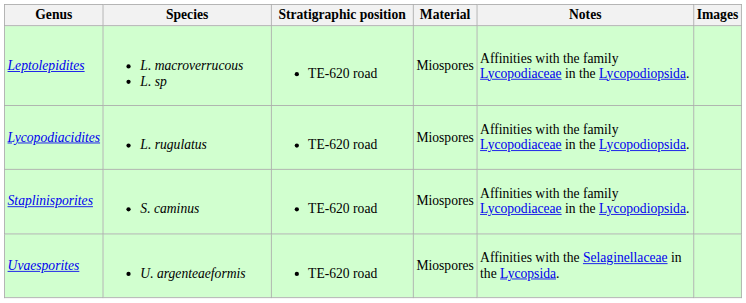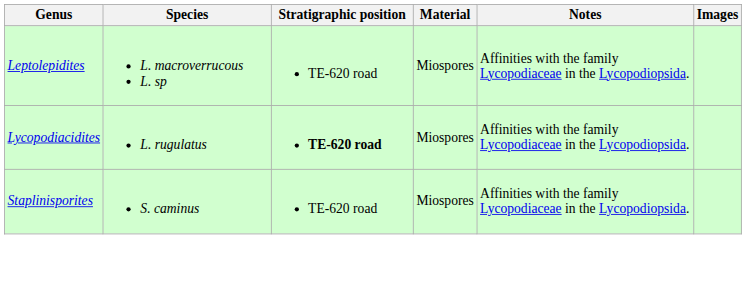Lycopodiacidites | Stratigraphic position: normal -> bold
- row: Uvaesporites | U. argenteaeformis | TE-620 road | Miospores | Affinities with the Selaginellaceae in the Lycopsida.
